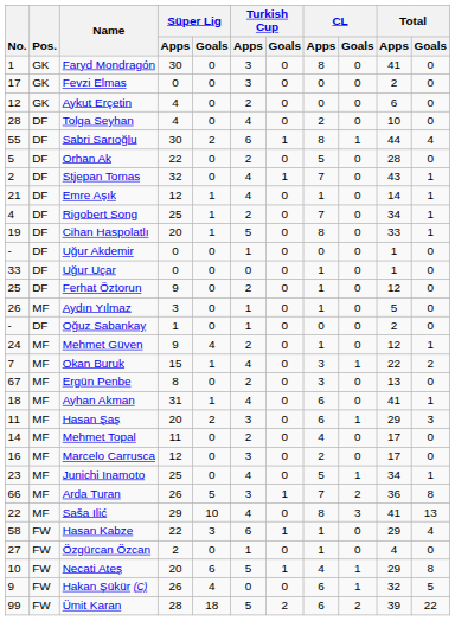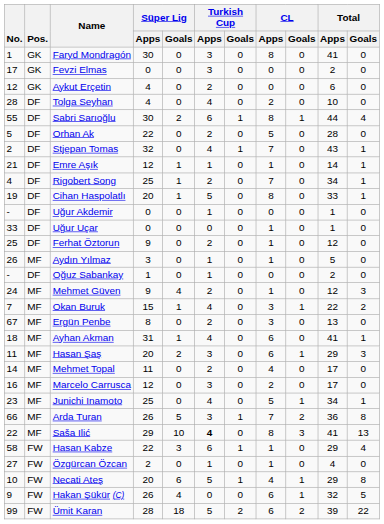Emre Aşık | Turkish Cup / Apps: 4 -> 1
Mehmet Güven | Total / Goals: 1 -> 3
Saša Ilić | Turkish Cup / Apps: normal -> bold
